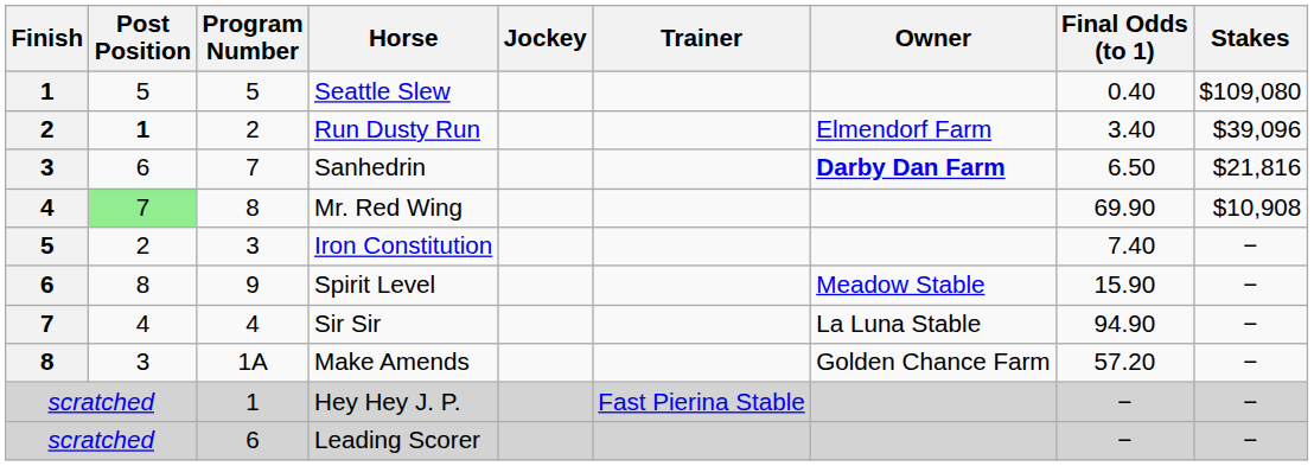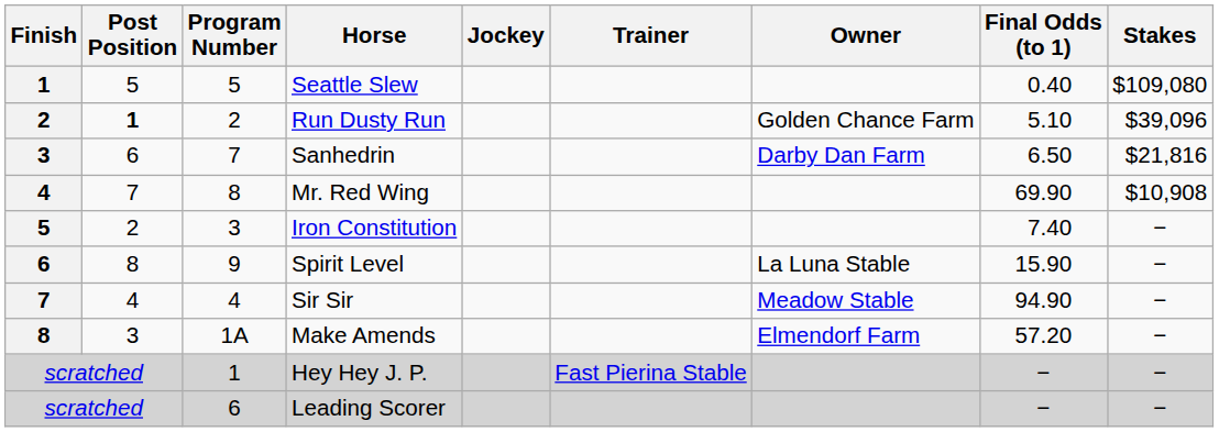Run Dusty Run | Owner: Elmendorf Farm -> Golden Chance Farm
Run Dusty Run | Final Odds (to 1): 3.40 -> 5.10
Sanhedrin | Owner: bold -> normal
Mr. Red Wing | Post Position: lightgreen background -> no background
Spirit Level | Owner: Meadow Stable -> La Luna Stable
Sir Sir | Owner: La Luna Stable -> Meadow Stable
Make Amends | Owner: Golden Chance Farm -> Elmendorf Farm
